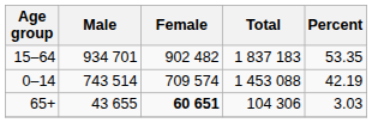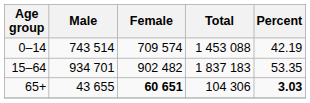rows swapped: 0–14 <-> 15–64
65+ | Percent: normal -> bold
